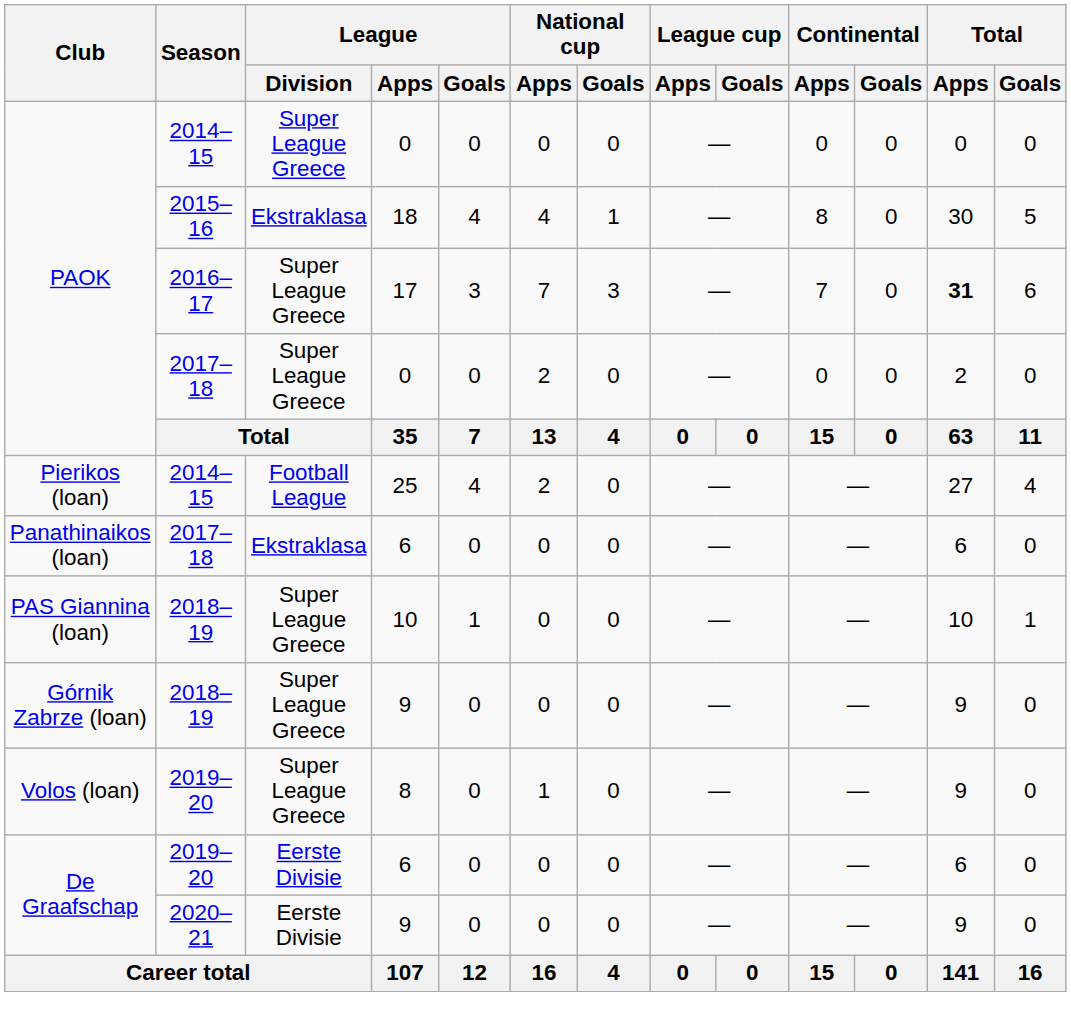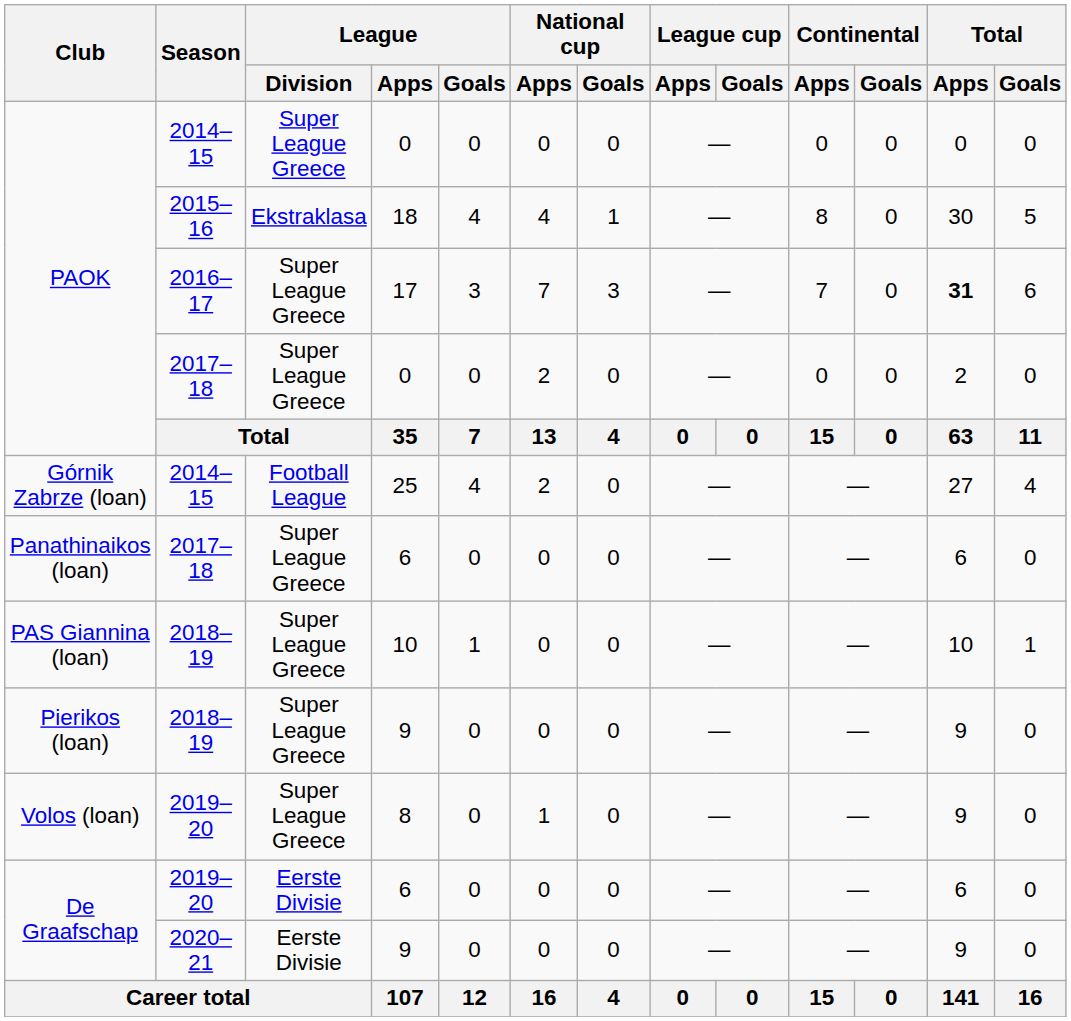25 | Club: Pierikos (loan) -> Górnik Zabrze (loan)
2017–18 / 6 | League / Division: Ekstraklasa -> Super League Greece
2018–19 / 9 | Club: Górnik Zabrze (loan) -> Pierikos (loan)
